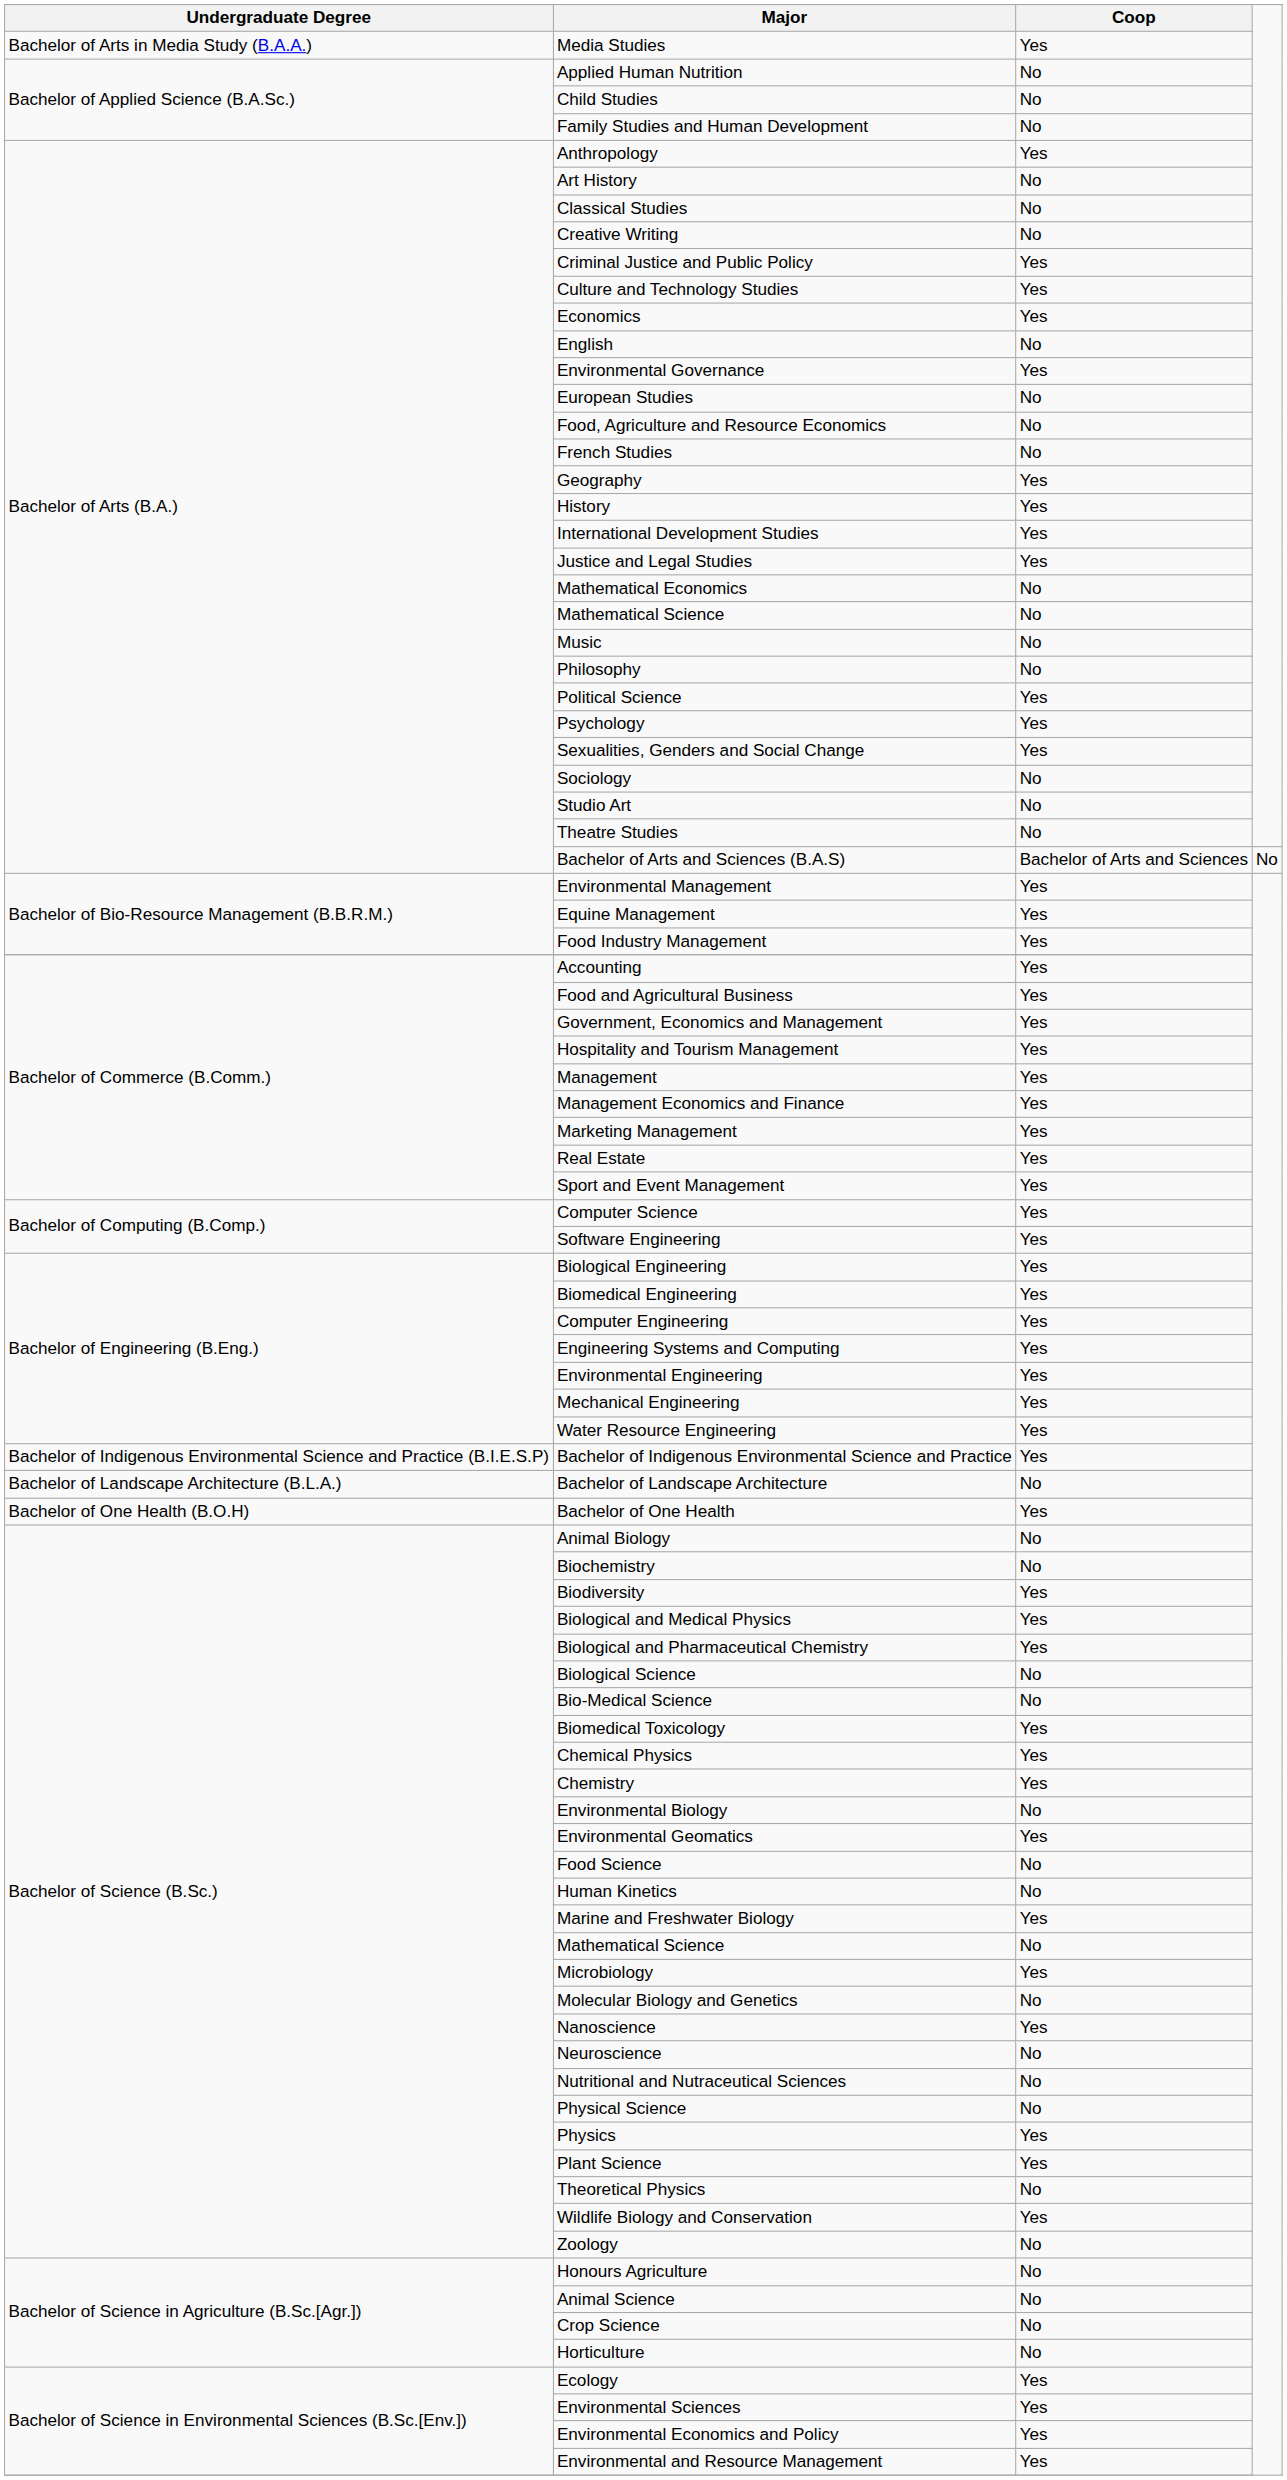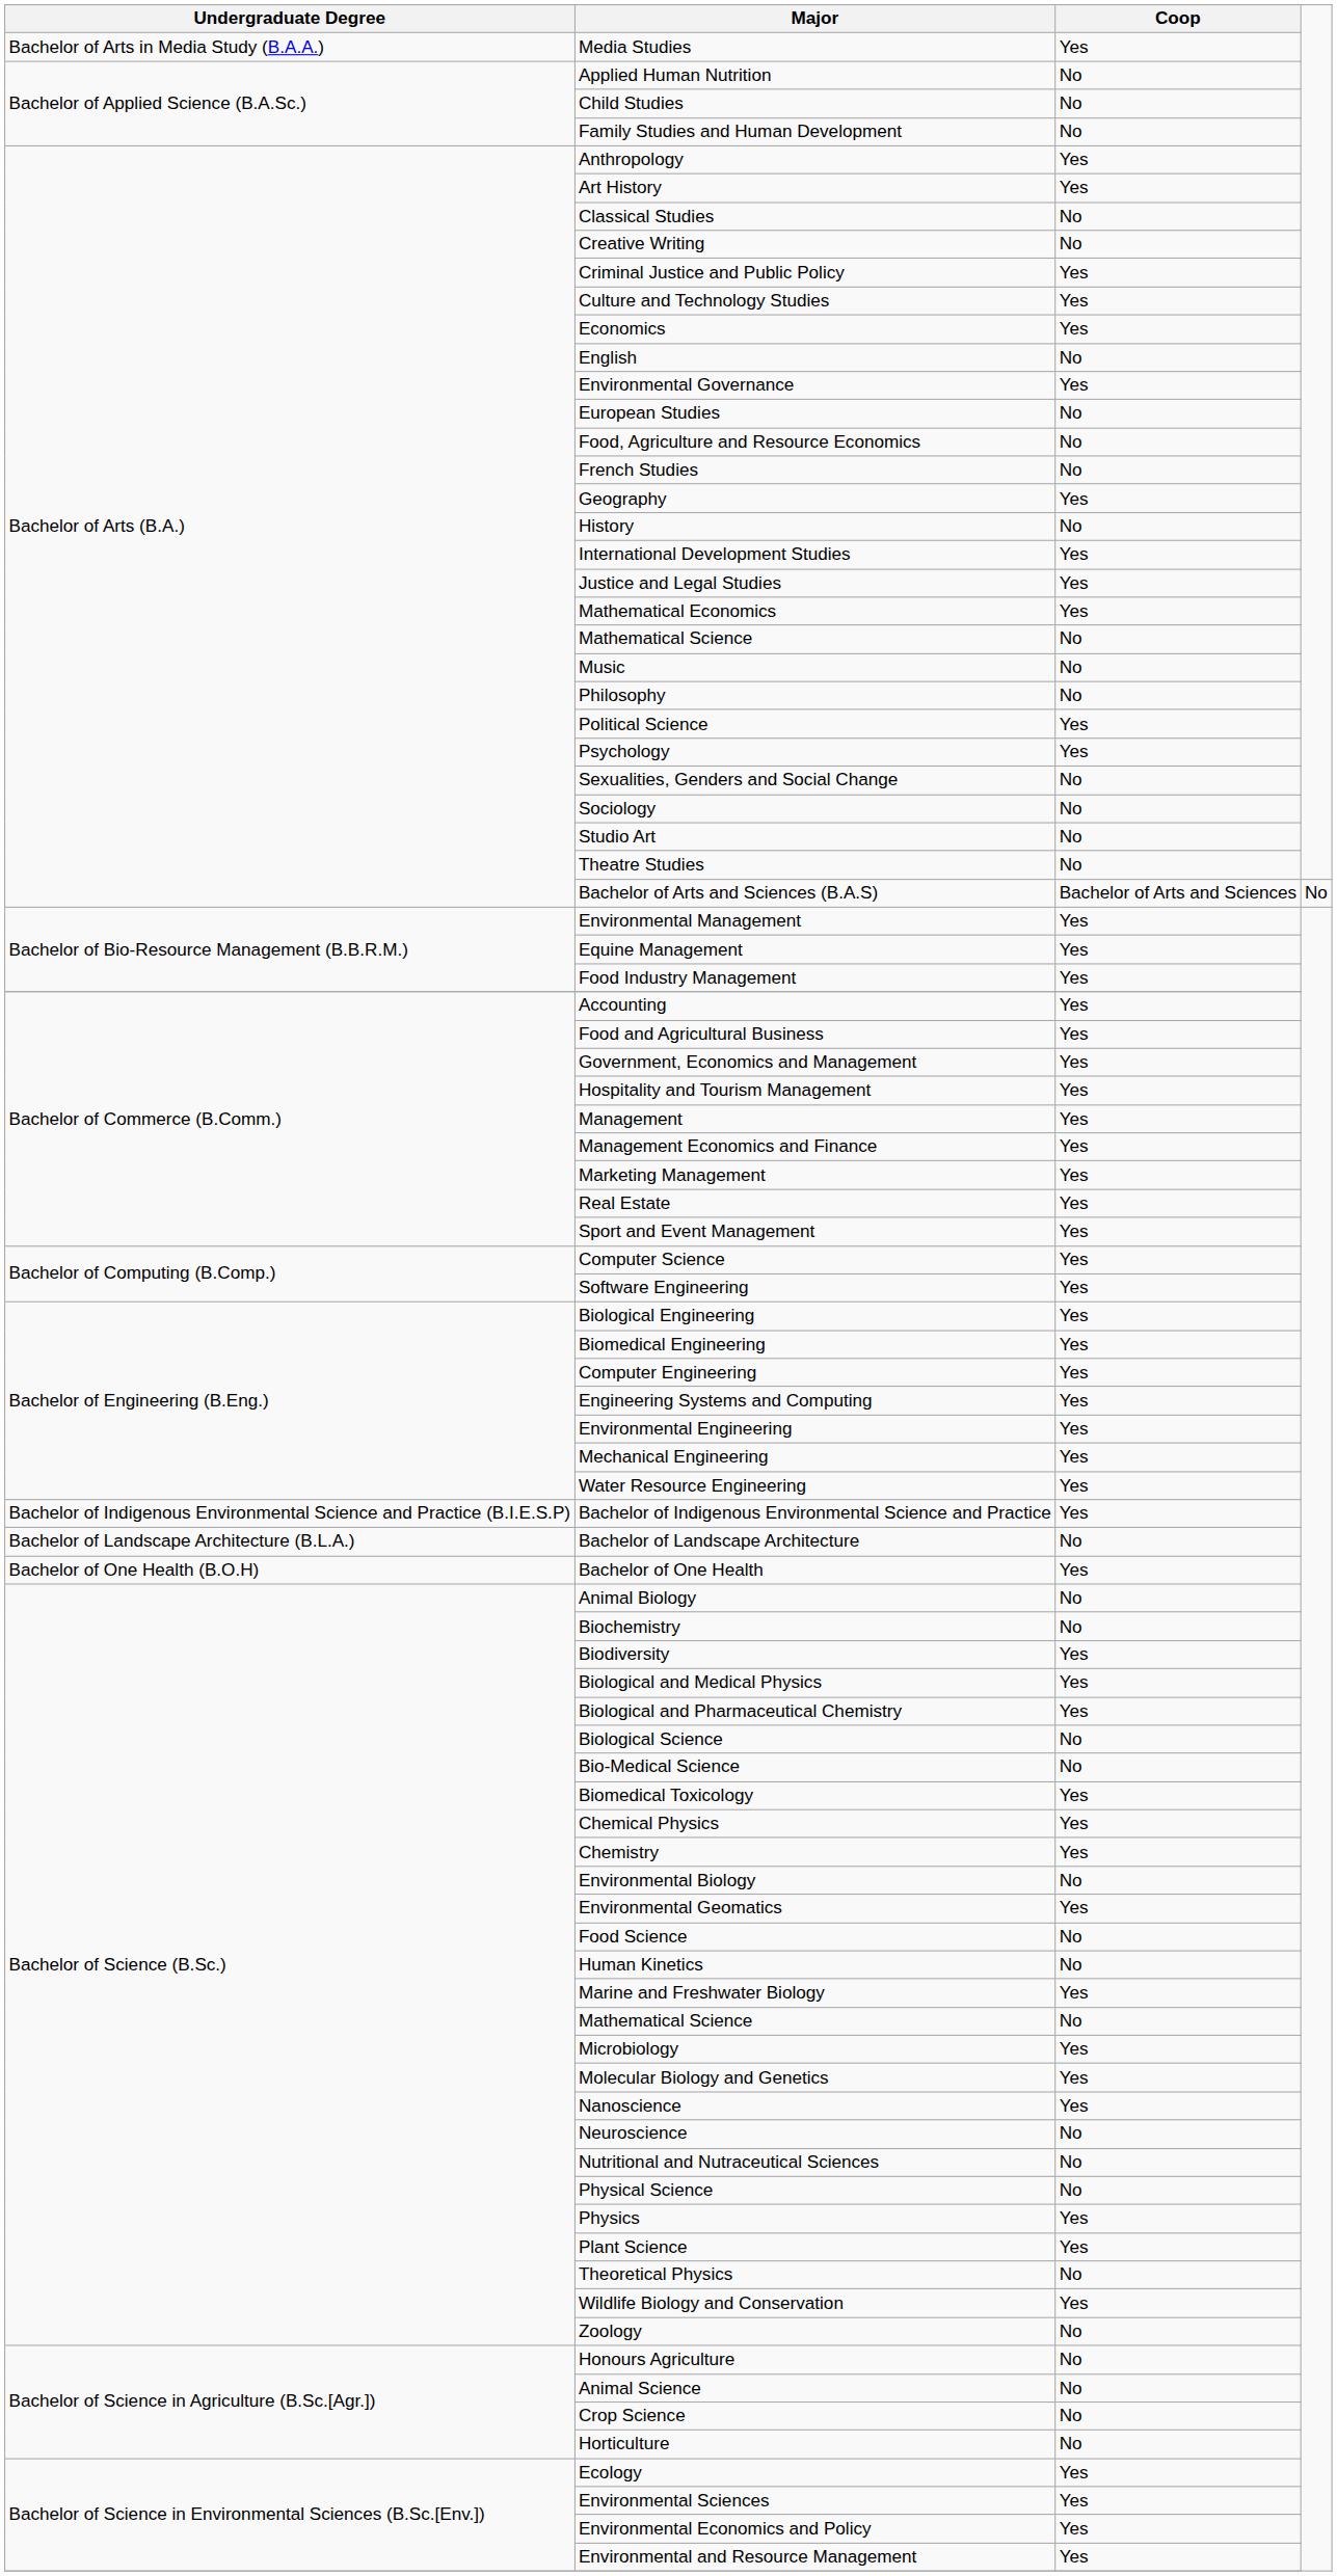Art History | Coop: No -> Yes
History | Coop: Yes -> No
Mathematical Economics | Coop: No -> Yes
Sexualities, Genders and Social Change | Coop: Yes -> No
Molecular Biology and Genetics | Coop: No -> Yes
